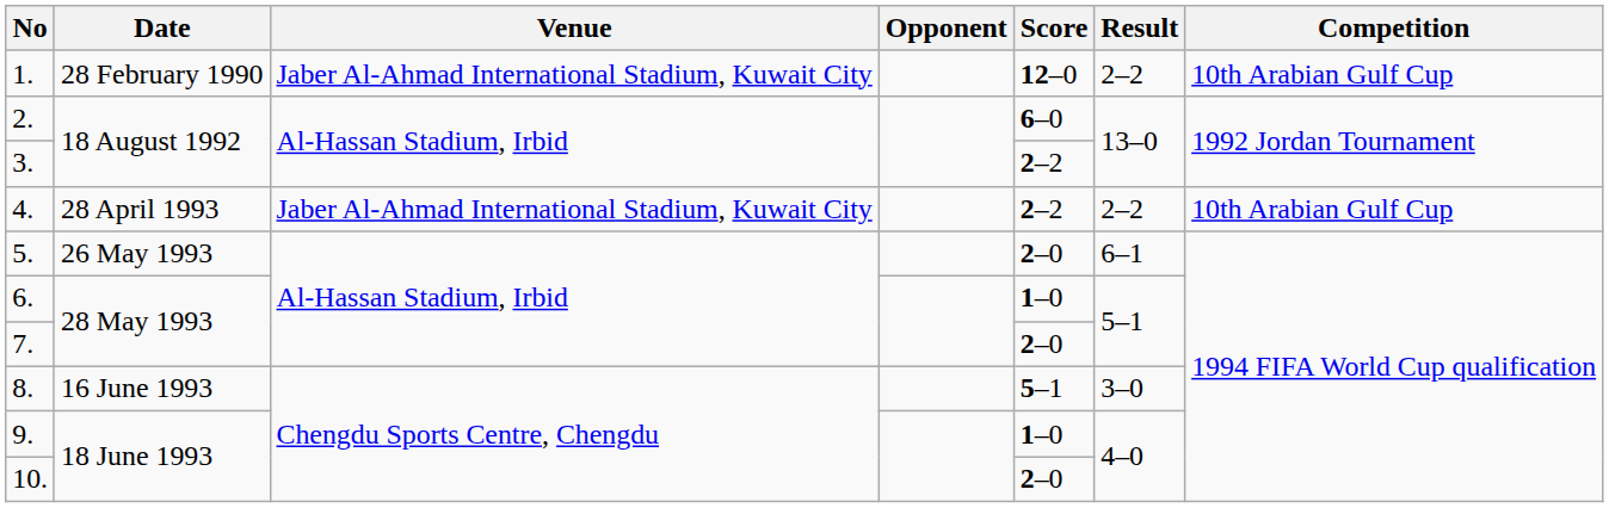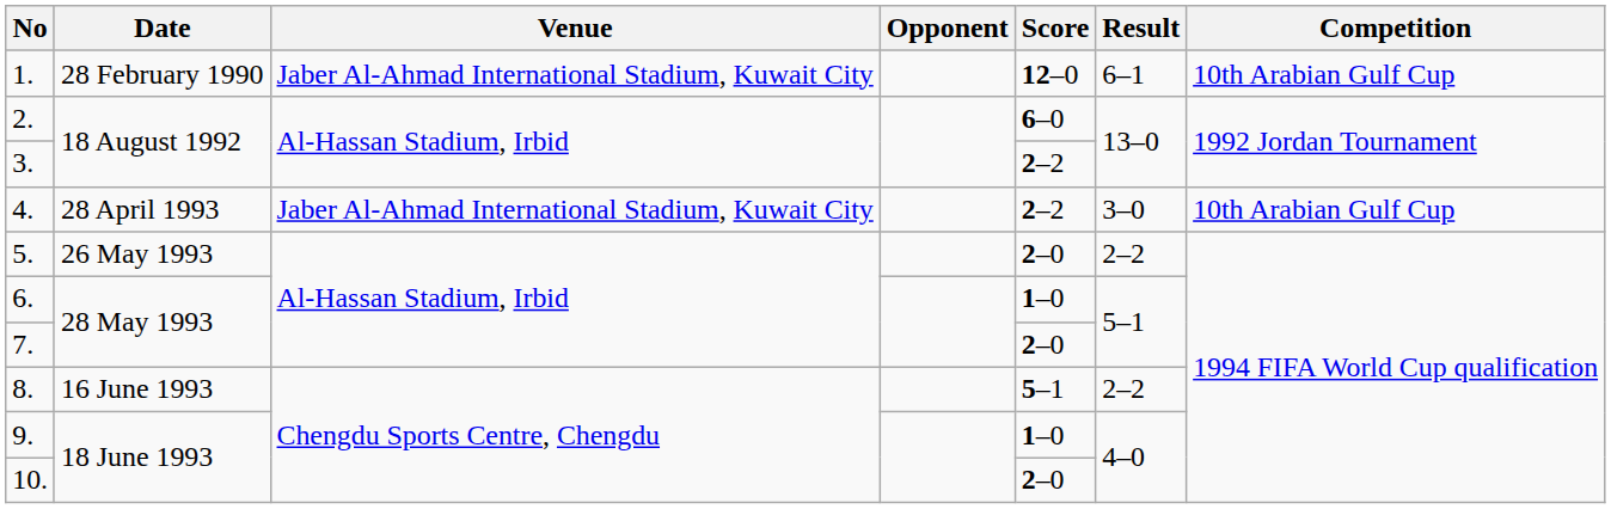1. | Result: 2–2 -> 6–1
4. | Result: 2–2 -> 3–0
5. | Result: 6–1 -> 2–2
8. | Result: 3–0 -> 2–2
